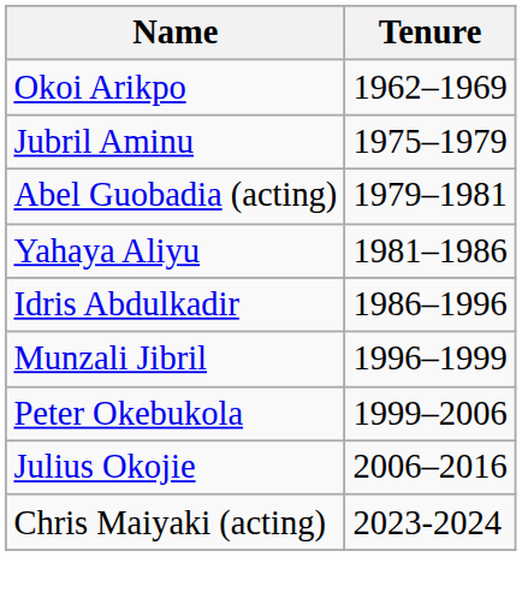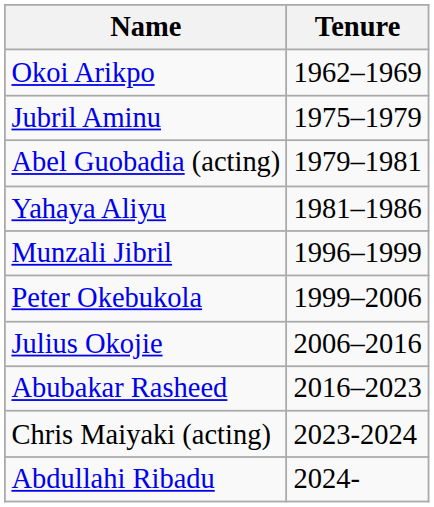- row: Idris Abdulkadir | 1986–1996
+ row: Abubakar Rasheed | 2016–2023
+ row: Abdullahi Ribadu | 2024-
